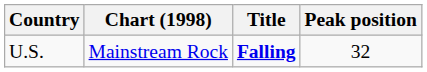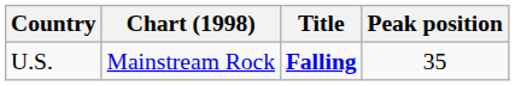U.S. | Peak position: 32 -> 35
